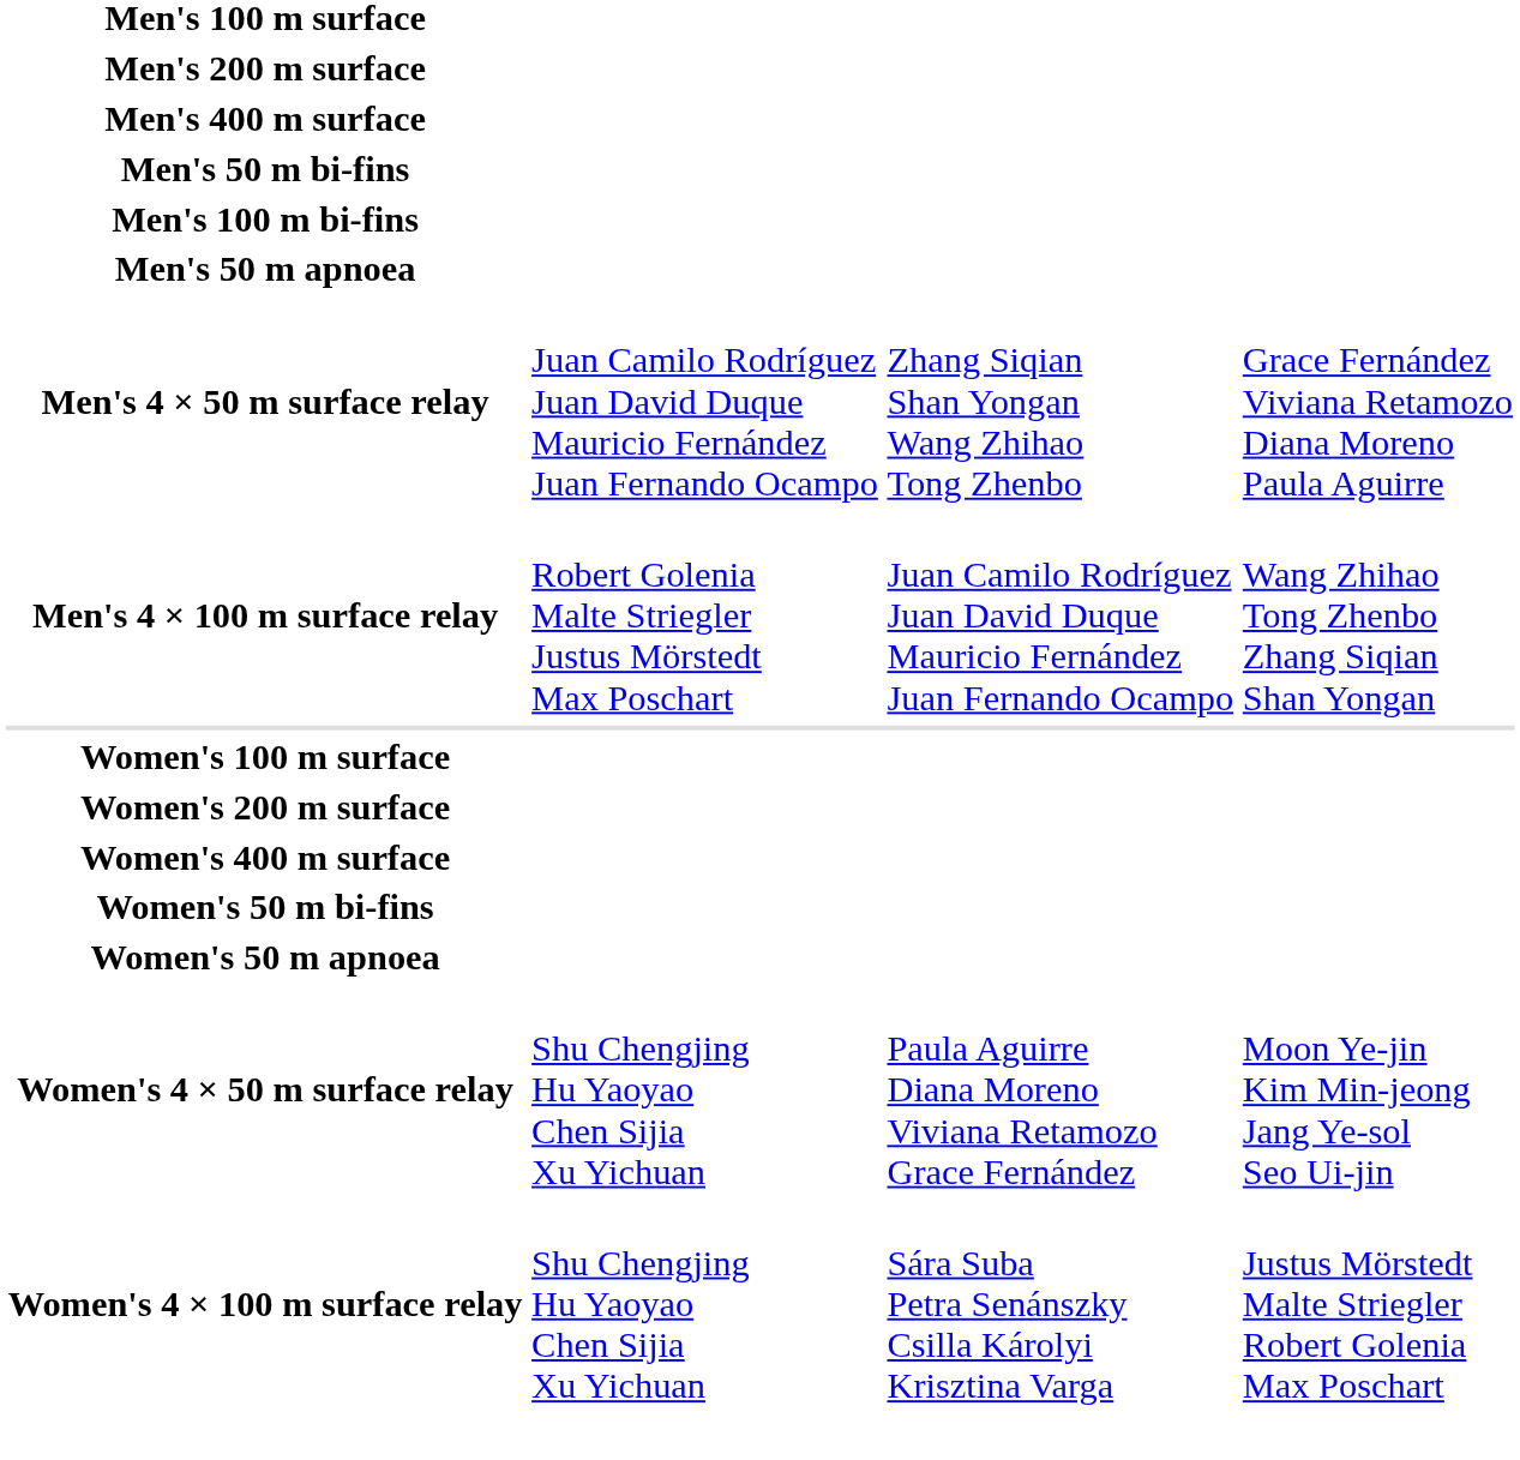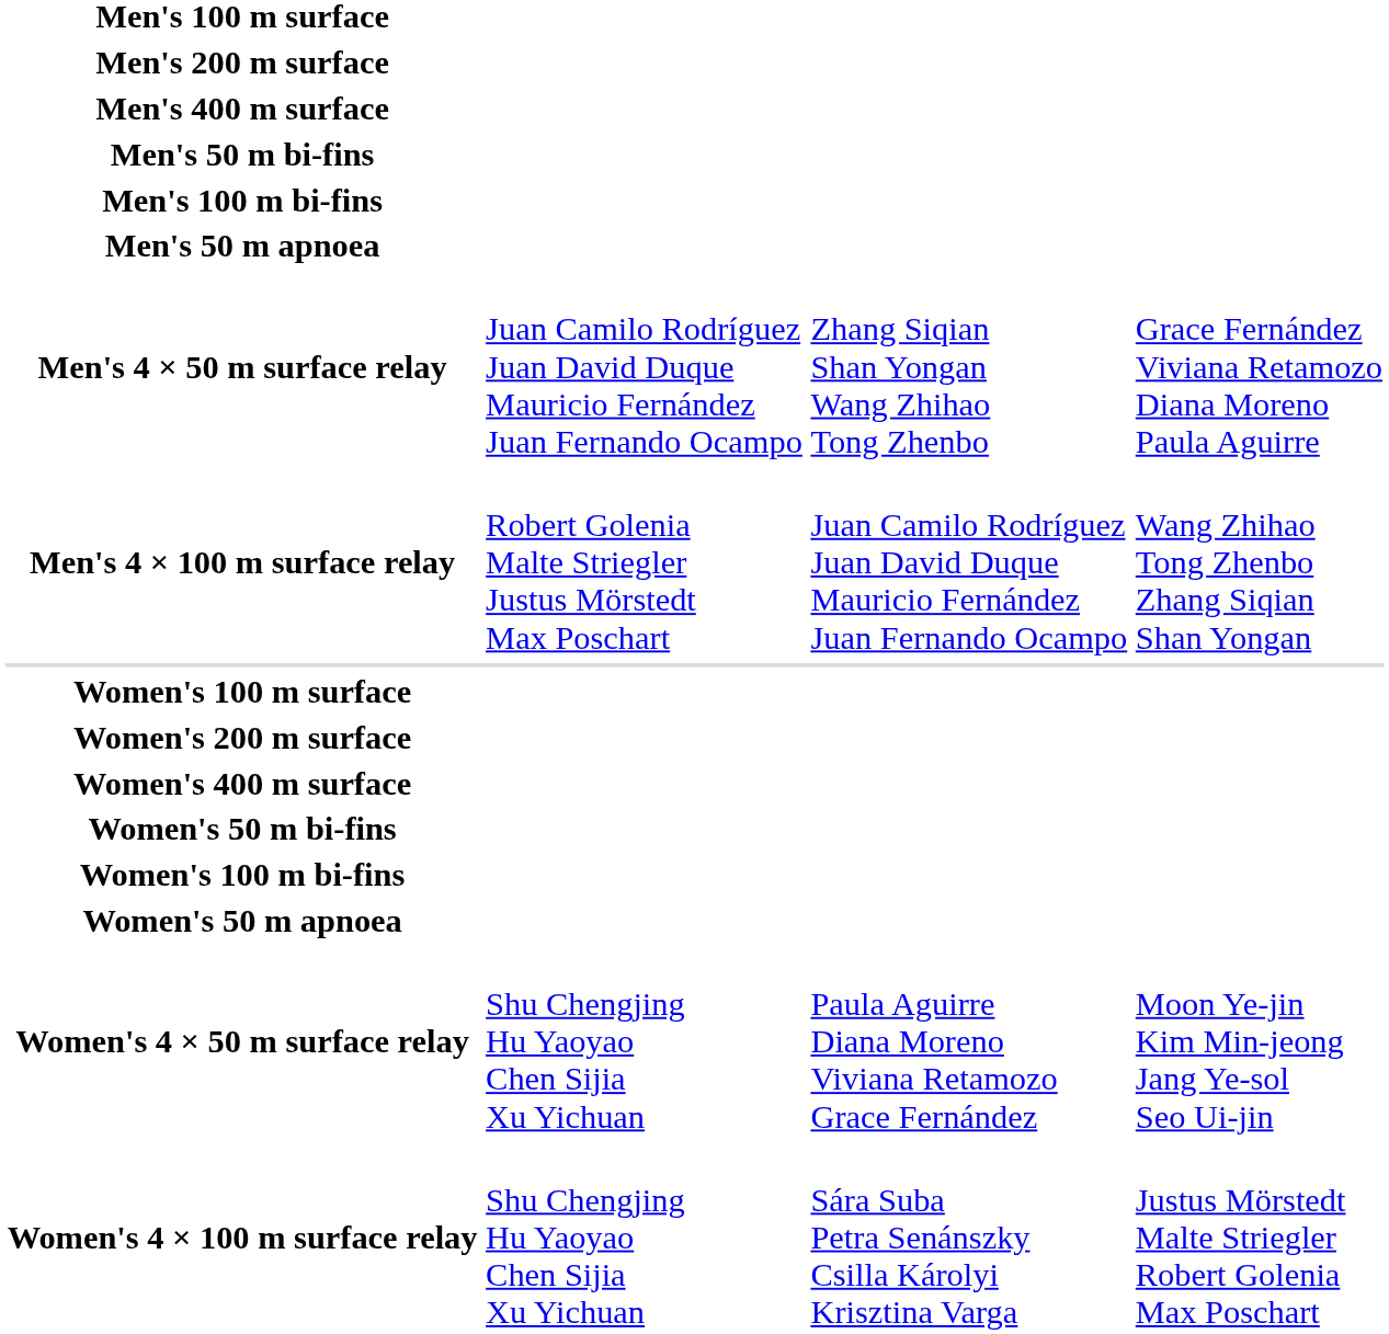+ row: Women's 100 m bi-fins
